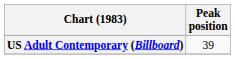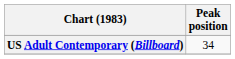US Adult Contemporary (Billboard) | Peak position: 39 -> 34
